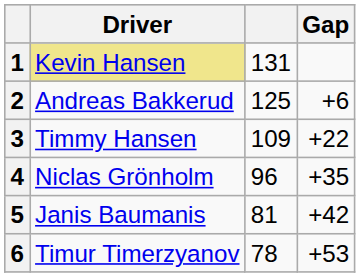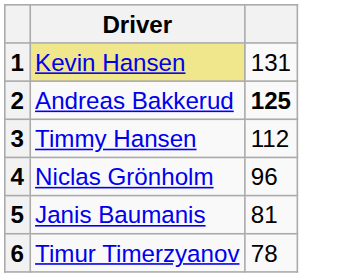- column: Gap | +6 | +22 | +35 | +42 | +53
2 | column 3: normal -> bold
3 | column 3: 109 -> 112
